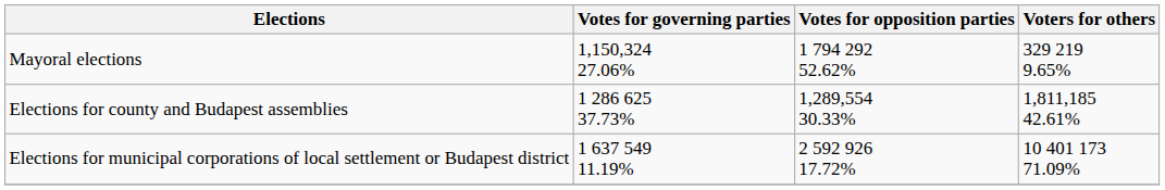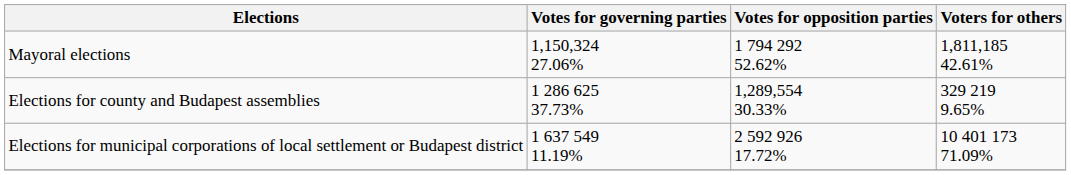Mayoral elections | Voters for others: 329 219 9.65% -> 1,811,185 42.61%
Elections for county and Budapest assemblies | Voters for others: 1,811,185 42.61% -> 329 219 9.65%
